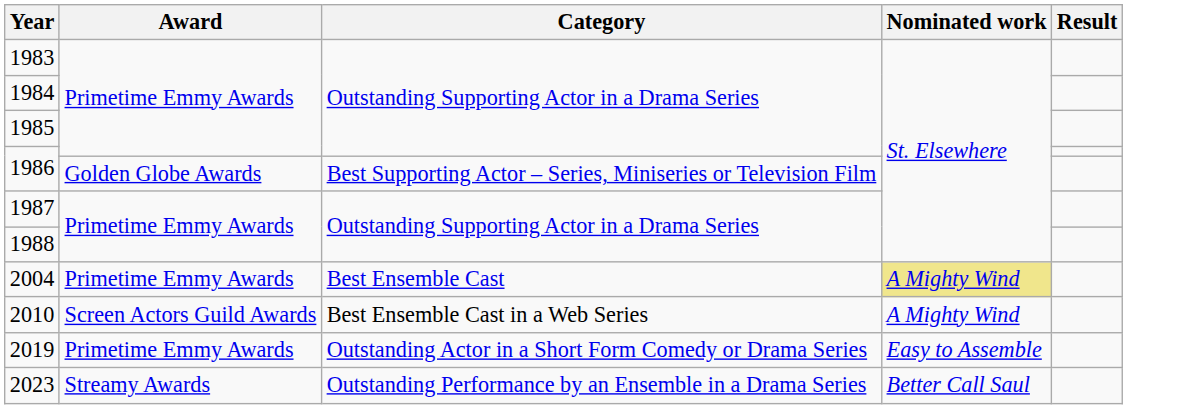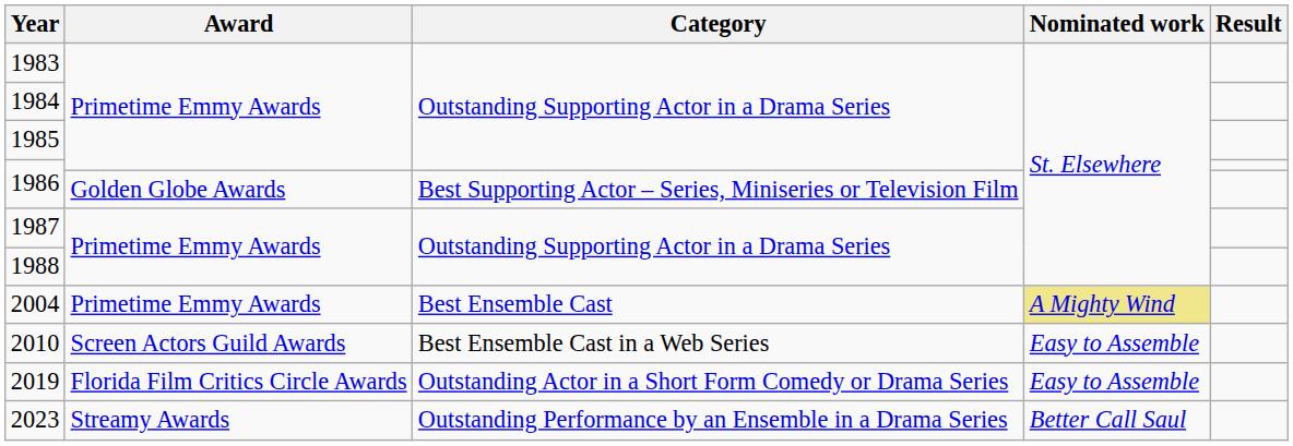2010 | Nominated work: A Mighty Wind -> Easy to Assemble
2019 | Award: Primetime Emmy Awards -> Florida Film Critics Circle Awards
